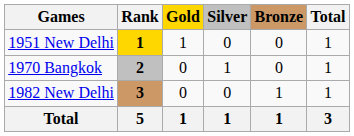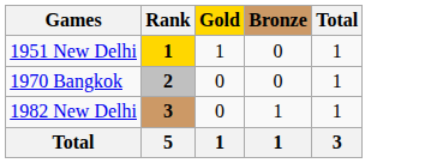- column: Silver | 0 | 1 | 0 | 1
